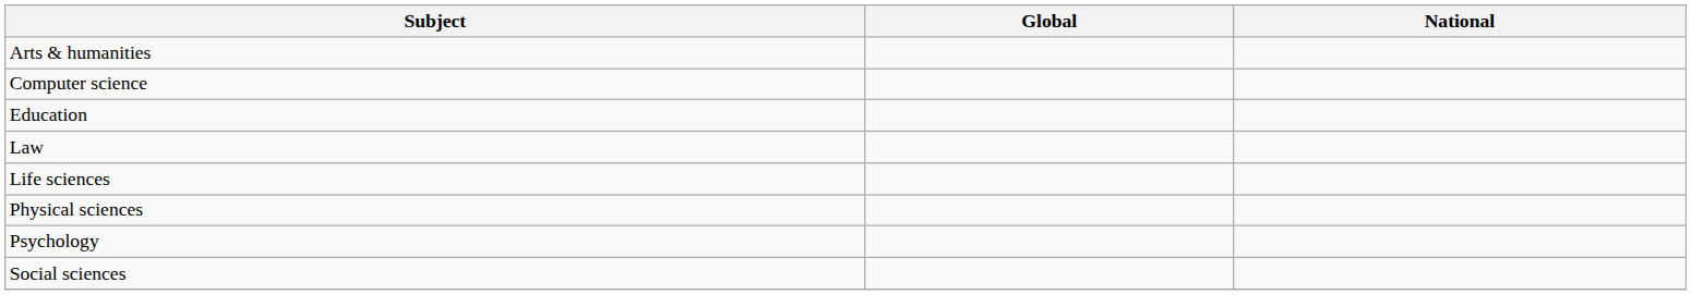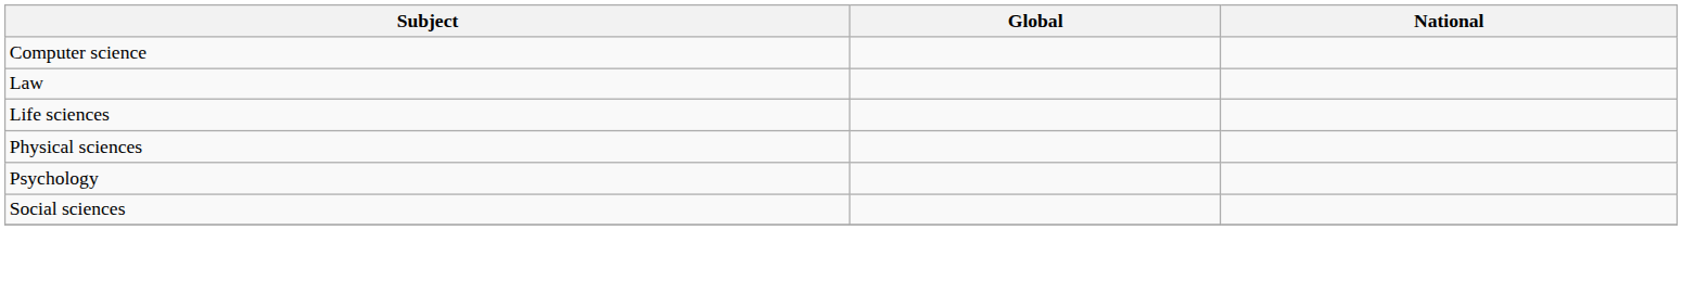- row: Arts & humanities
- row: Education
